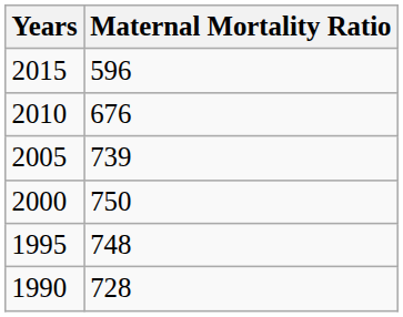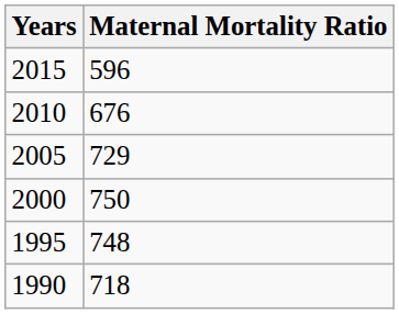2005 | Maternal Mortality Ratio: 739 -> 729
1990 | Maternal Mortality Ratio: 728 -> 718
